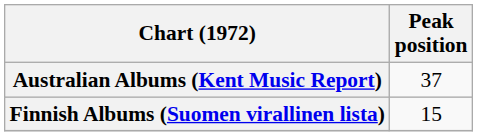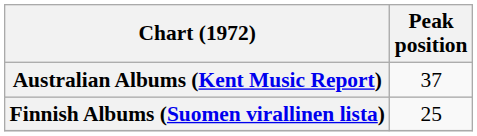Finnish Albums (Suomen virallinen lista) | Peak position: 15 -> 25
